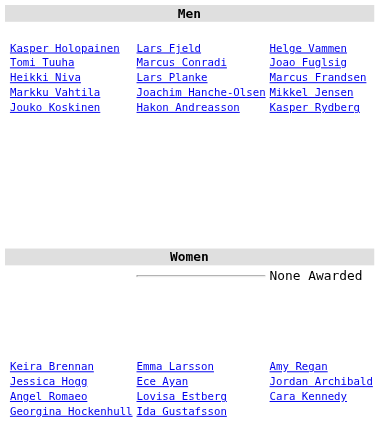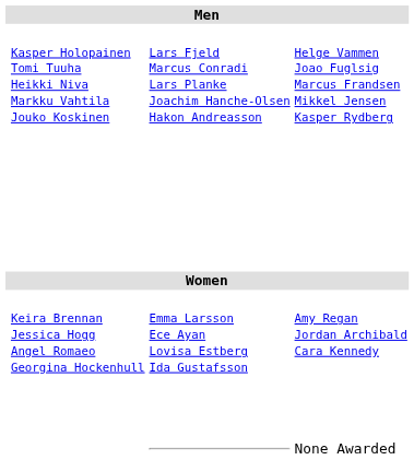rows swapped: Amy Regan Jordan Archibald Cara Kennedy <-> None Awarded
